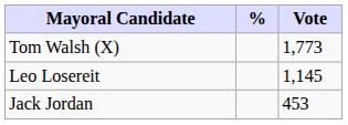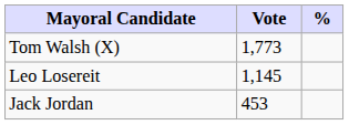columns swapped: Vote <-> %
